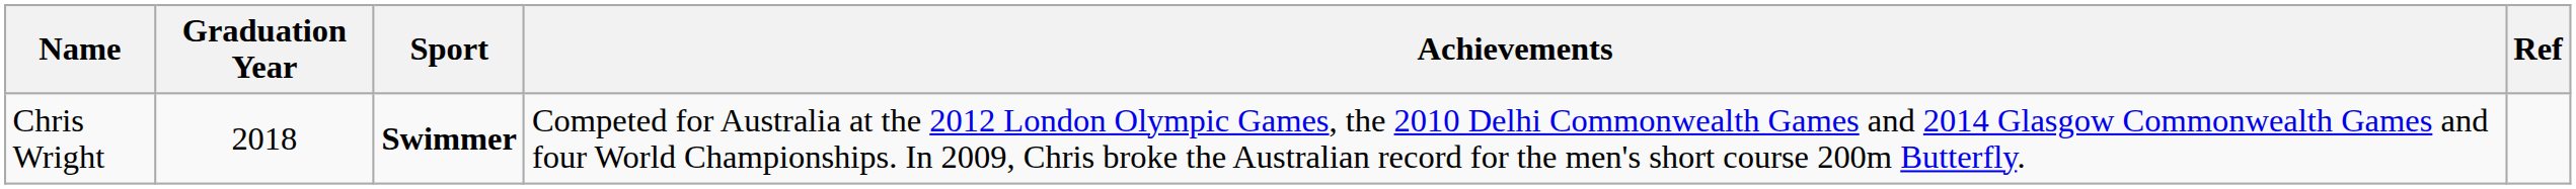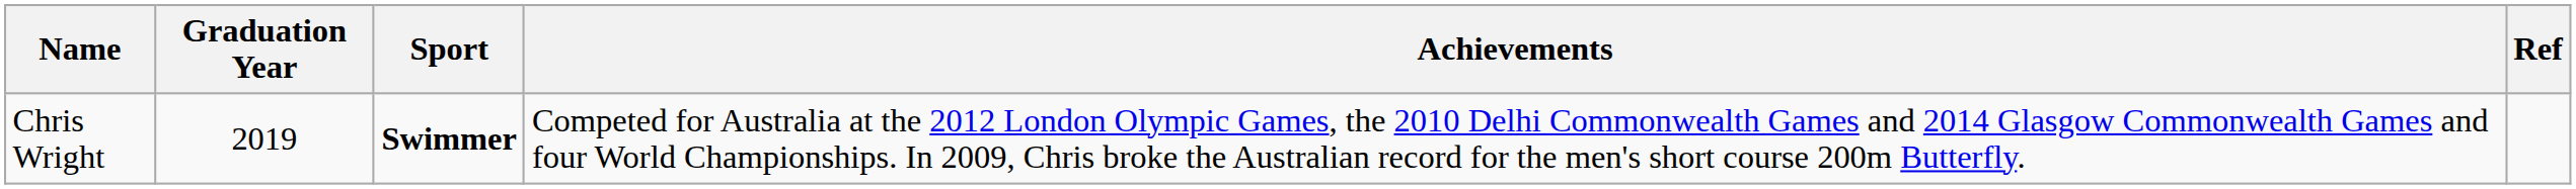Chris Wright | Graduation Year: 2018 -> 2019
